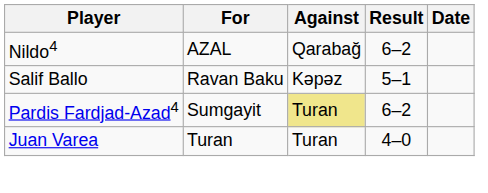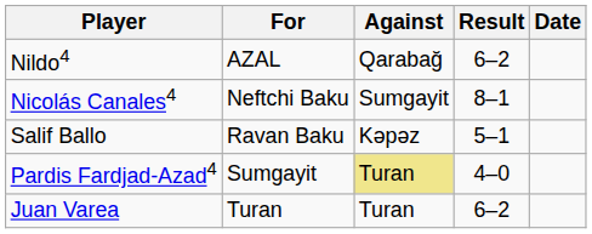+ row: Nicolás Canales4 | Neftchi Baku | Sumgayit | 8–1
Pardis Fardjad-Azad4 | Result: 6–2 -> 4–0
Juan Varea | Result: 4–0 -> 6–2
